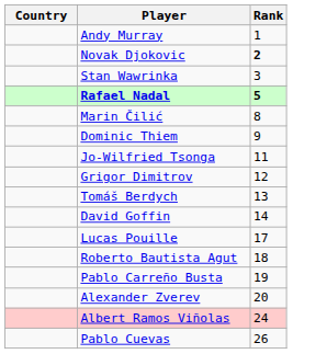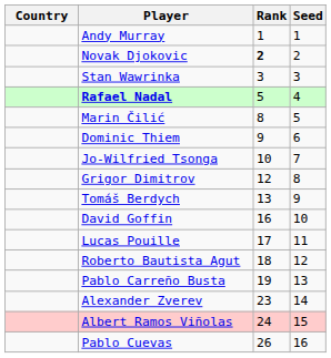+ column: Seed | 1 | 2 | 3 | 4 | 5 | 6 | 7 | 8 | 9 | 10 | 11 | 12 | 13 | 14 | 15 | 16
Rafael Nadal | Rank: bold -> normal
Jo-Wilfried Tsonga | Rank: 11 -> 10
David Goffin | Rank: 14 -> 16
Alexander Zverev | Rank: 20 -> 23
